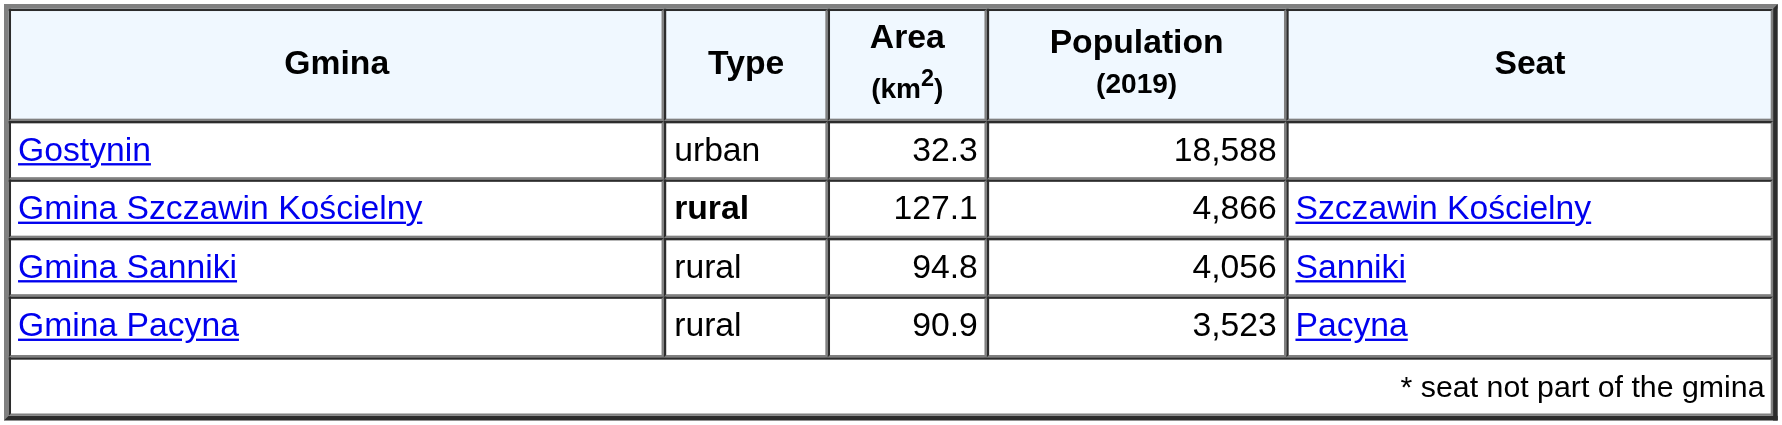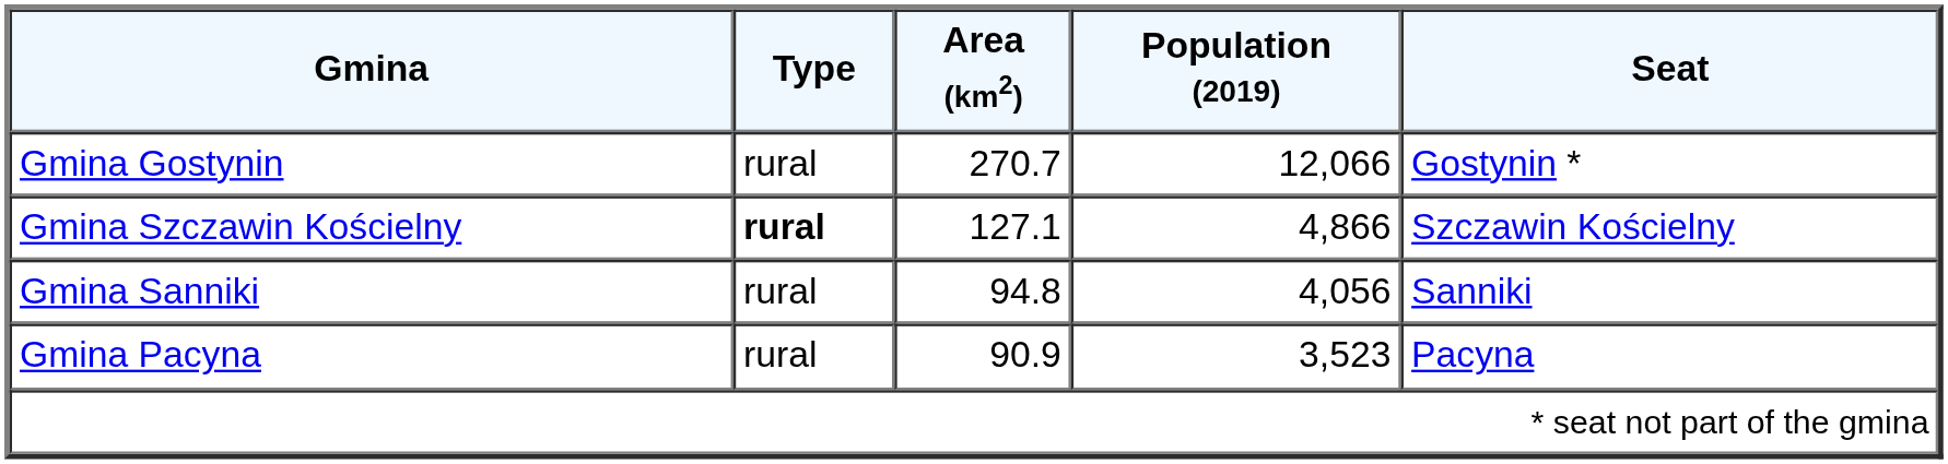- row: Gostynin | urban | 32.3 | 18,588
+ row: Gmina Gostynin | rural | 270.7 | 12,066 | Gostynin *
